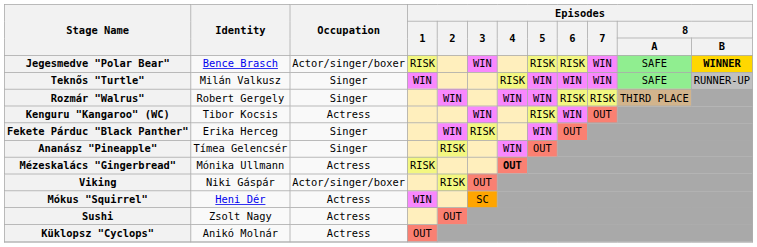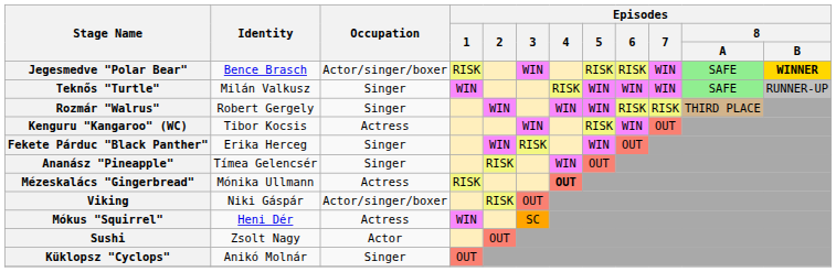Sushi | Occupation: Actress -> Actor
Küklopsz "Cyclops" | Occupation: Actress -> Singer
